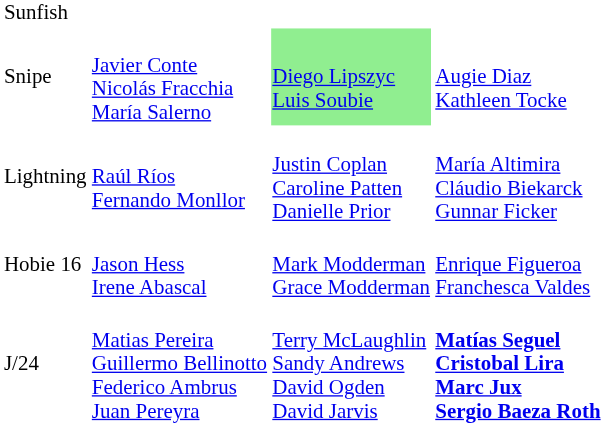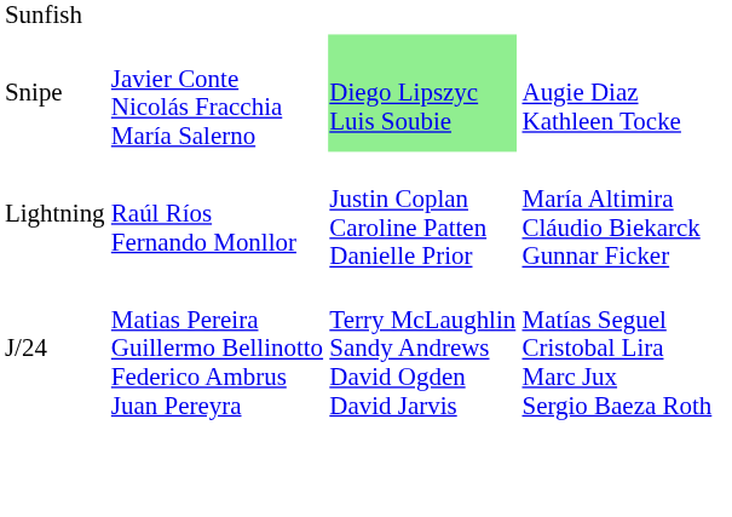- row: Hobie 16 | Jason Hess Irene Abascal | Mark Modderman Grace Modderman | Enrique Figueroa Franchesca Valdes
J/24 | column 4: bold -> normal
